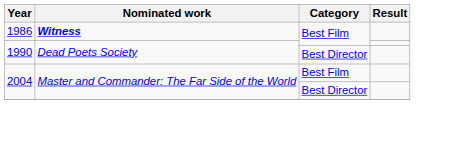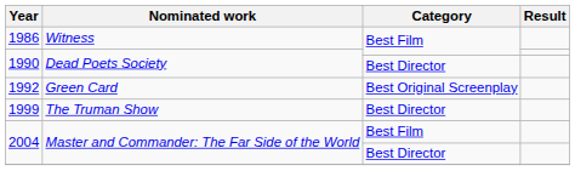1986 | Nominated work: bold -> normal
+ row: 1992 | Green Card | Best Original Screenplay
+ row: 1999 | The Truman Show | Best Director
